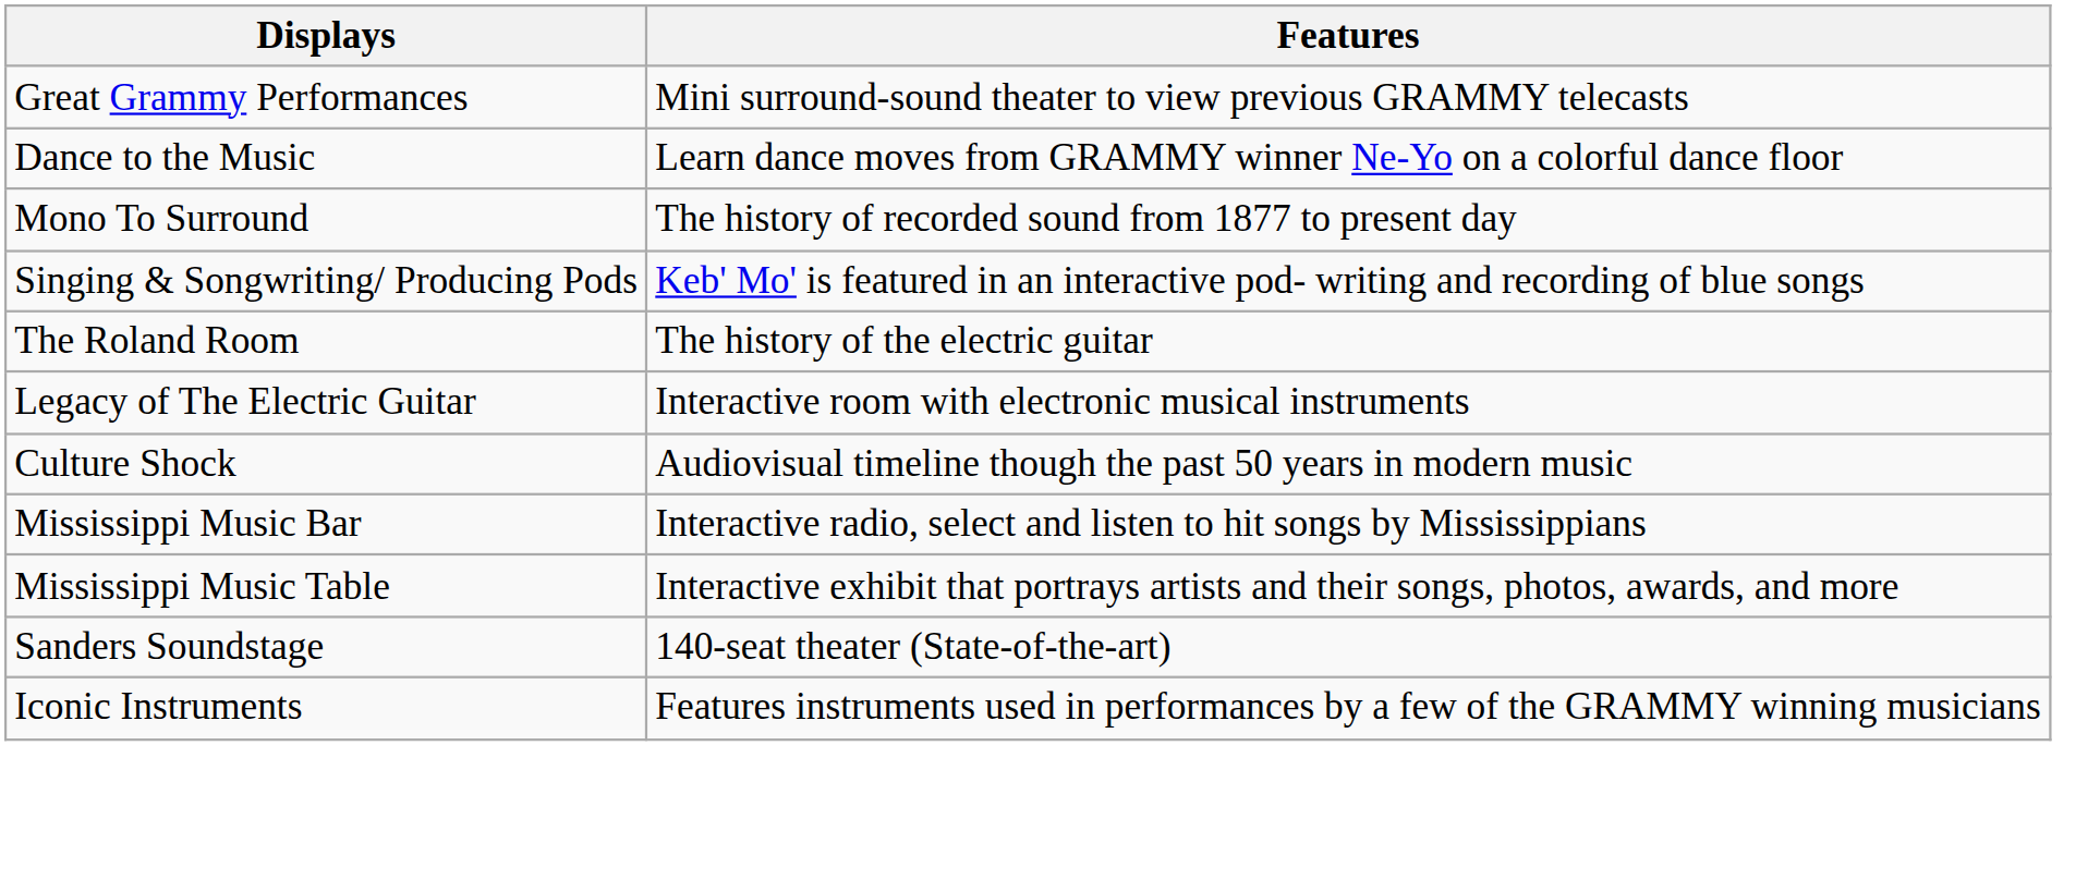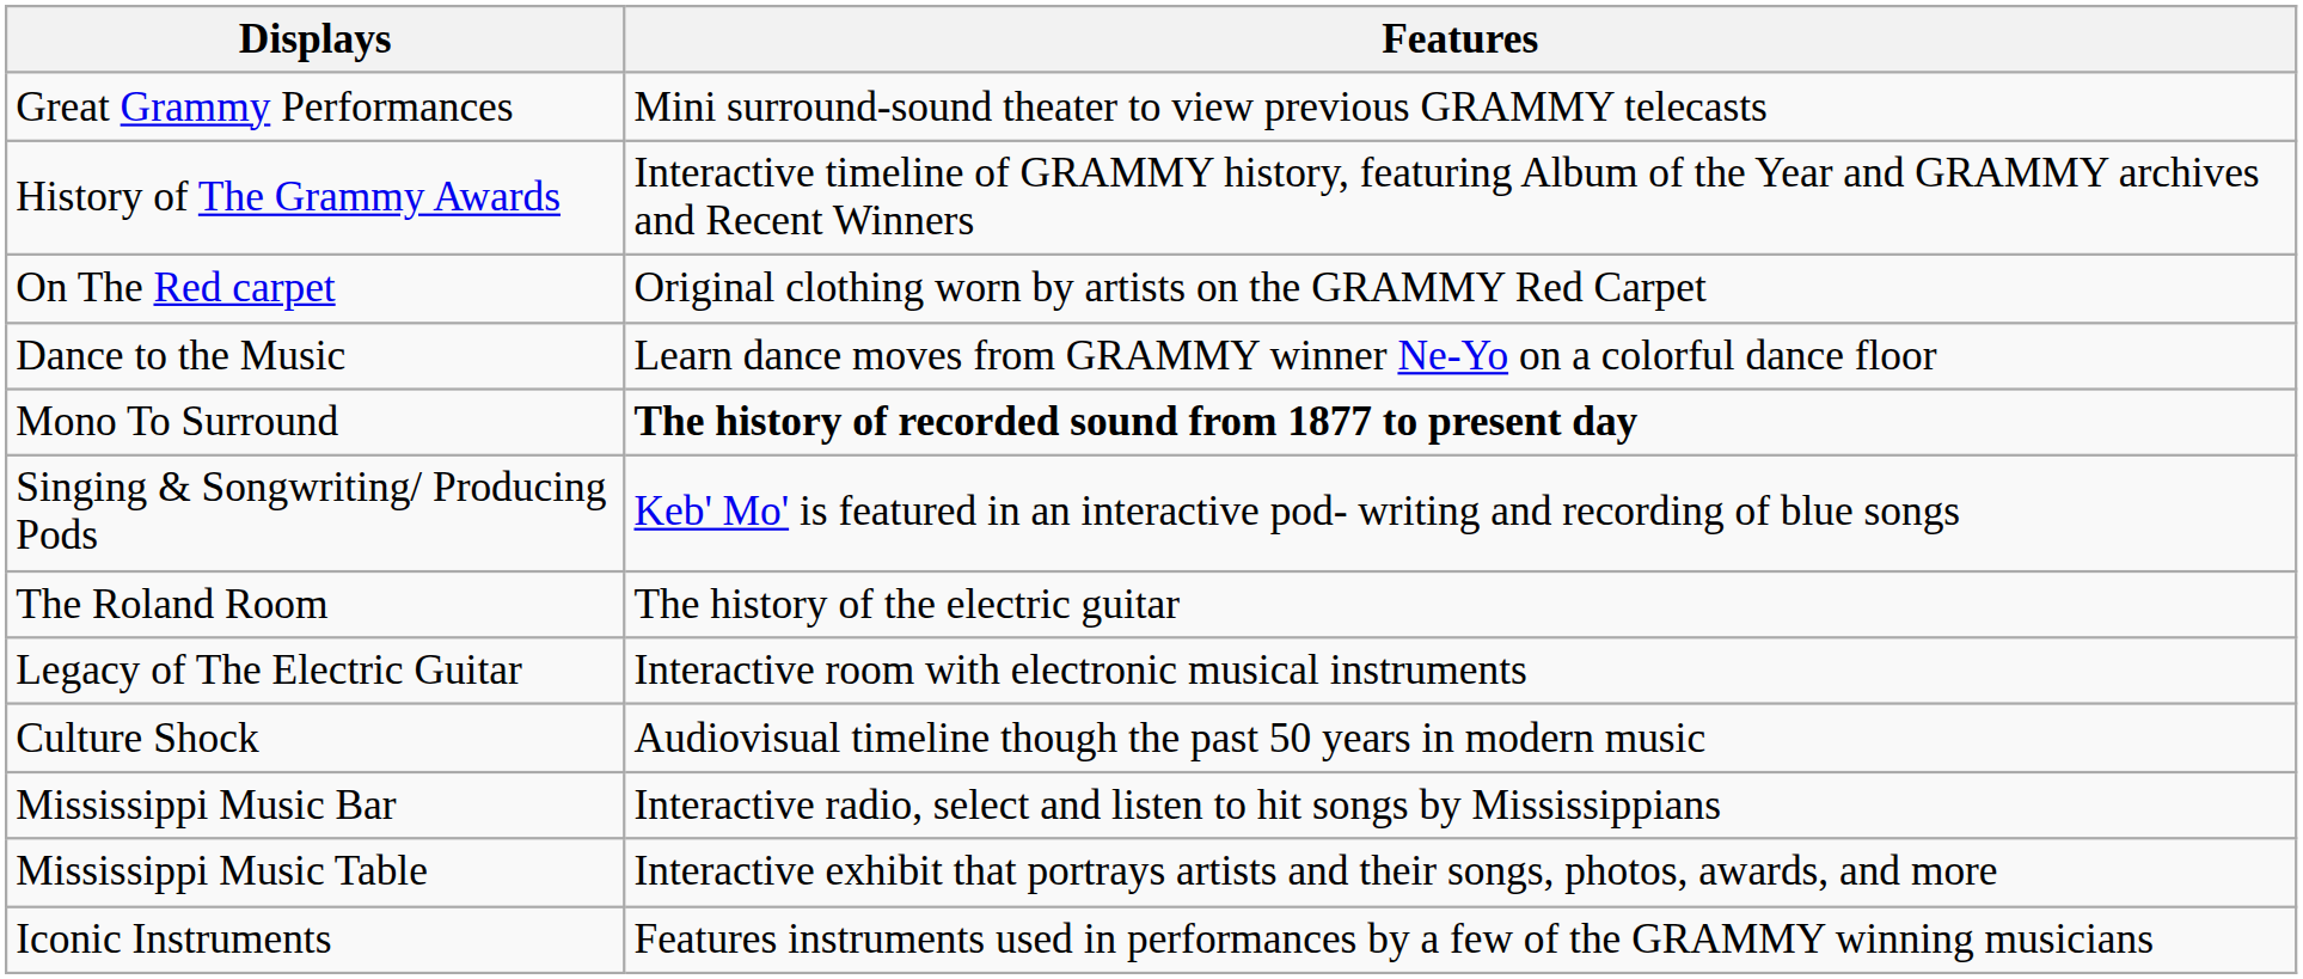+ row: History of The Grammy Awards | Interactive timeline of GRAMMY history, featuring Album of the Year and GRAMMY archives and Recent Winners
+ row: On The Red carpet | Original clothing worn by artists on the GRAMMY Red Carpet
Mono To Surround | Features: normal -> bold
- row: Sanders Soundstage | 140-seat theater (State-of-the-art)
